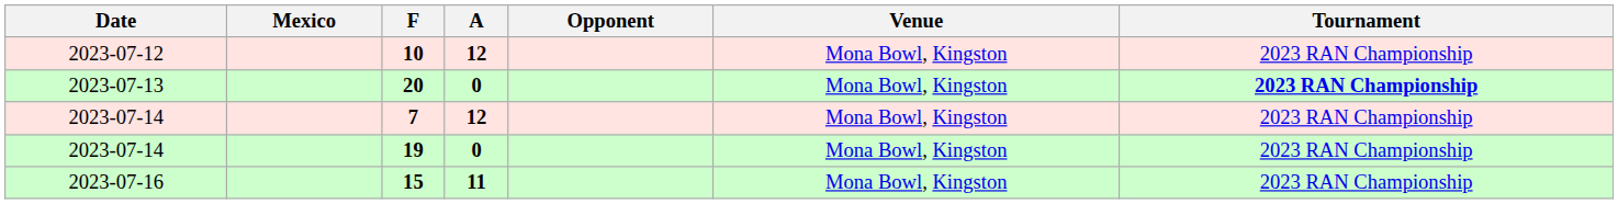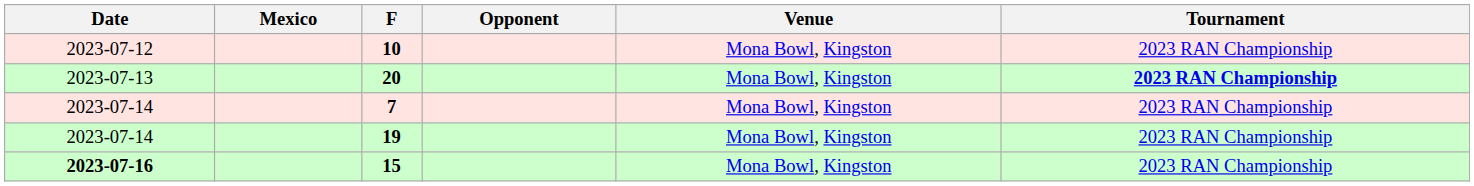- column: A | 12 | 0 | 12 | 0 | 11
15 | Date: normal -> bold
